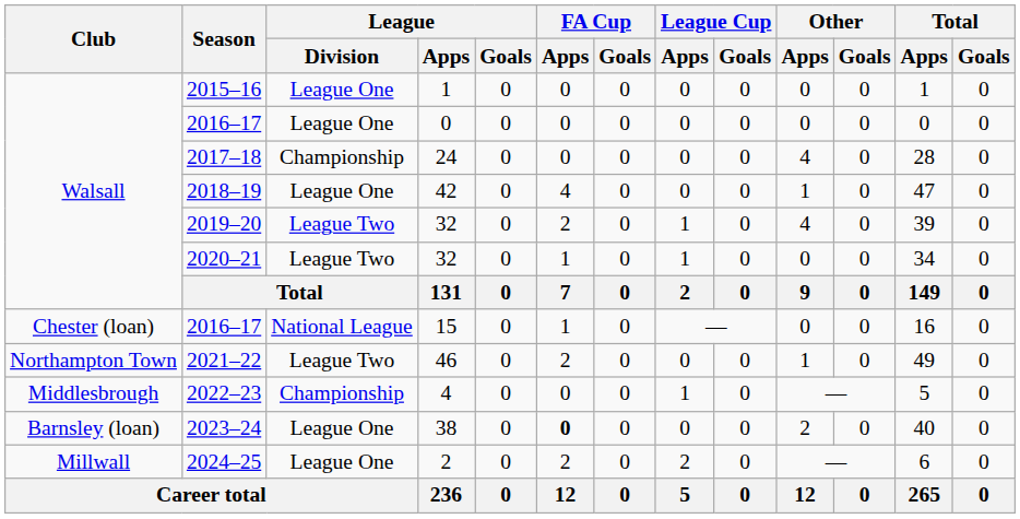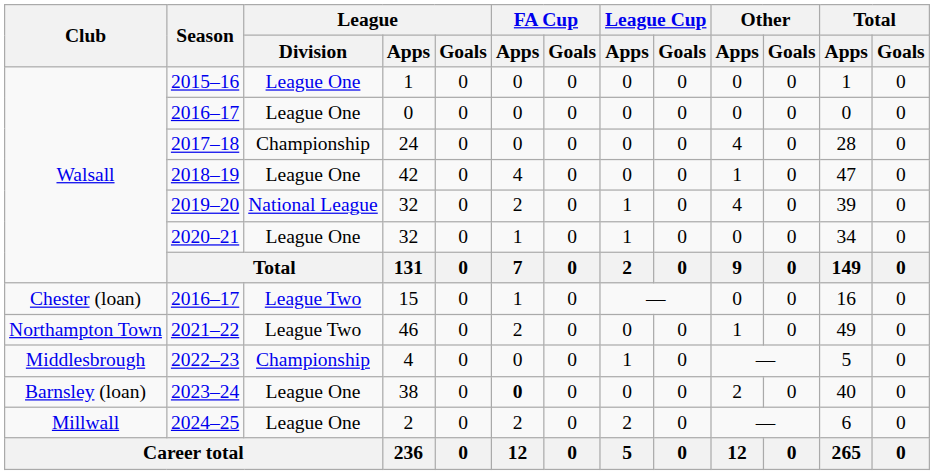2019–20 | League / Division: League Two -> National League
2020–21 | League / Division: League Two -> League One
2016–17 / 15 | League / Division: National League -> League Two
